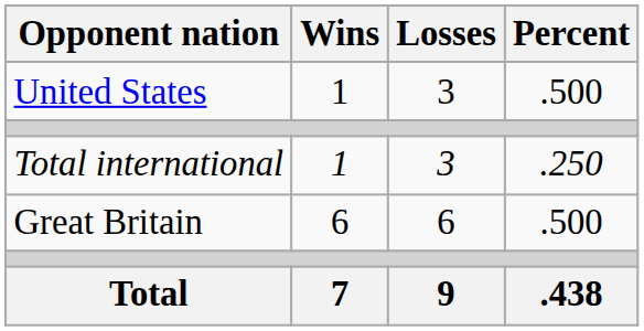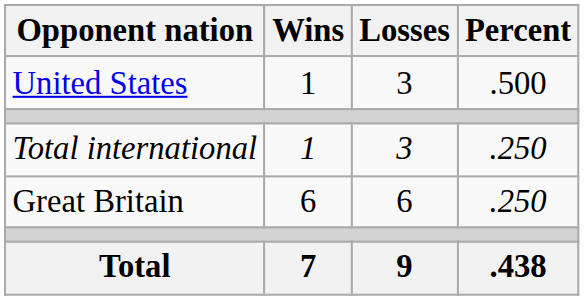Great Britain | Percent: .500 -> .250
